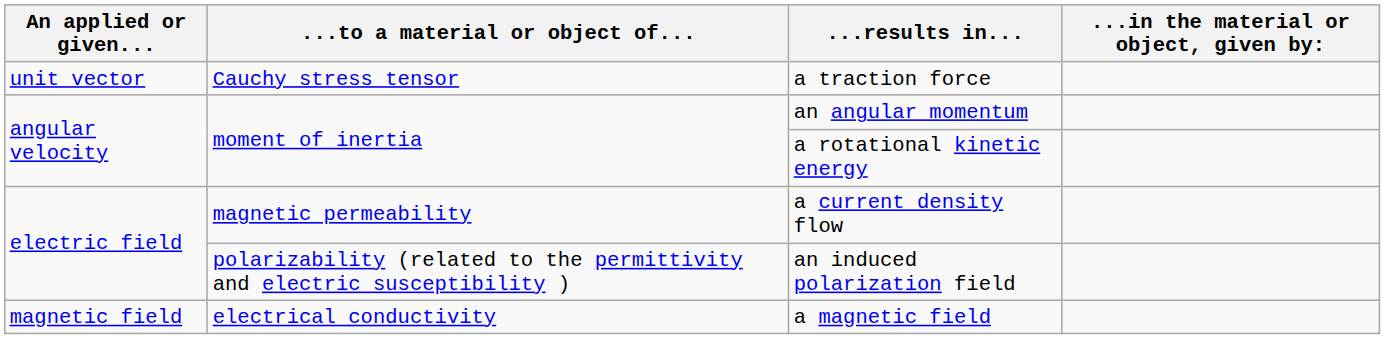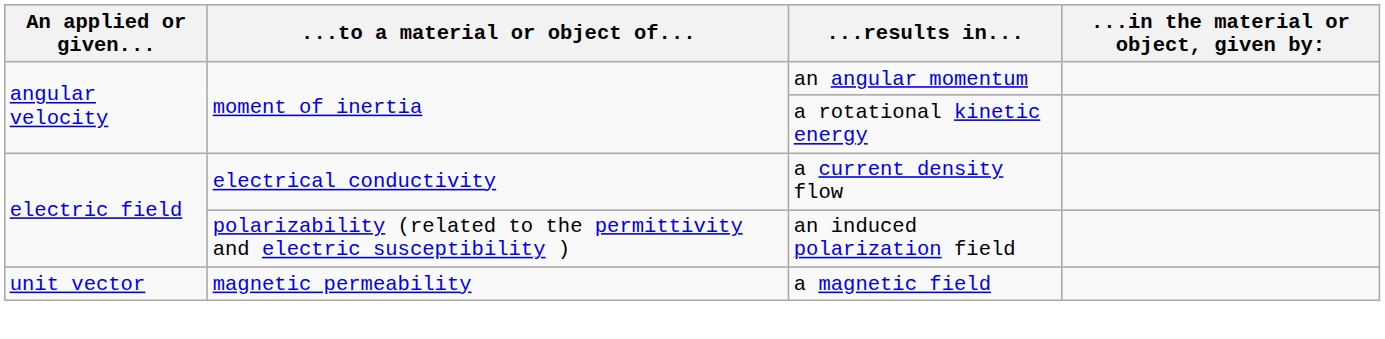- row: unit vector | Cauchy stress tensor | a traction force
a current density flow | ...to a material or object of...: magnetic permeability -> electrical conductivity
a magnetic field | An applied or given...: magnetic field -> unit vector
a magnetic field | ...to a material or object of...: electrical conductivity -> magnetic permeability
